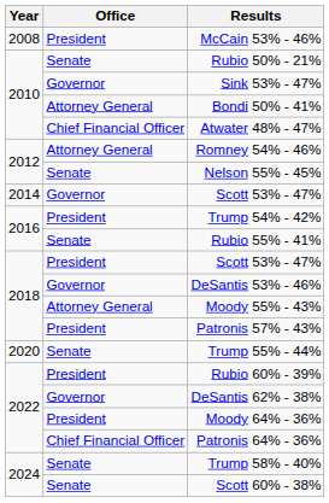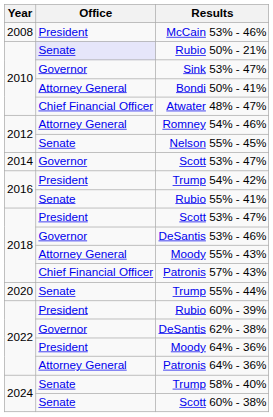Rubio 50% - 21% | Office: no background -> lavender background
Patronis 57% - 43% | Office: President -> Chief Financial Officer
Patronis 64% - 36% | Office: Chief Financial Officer -> Attorney General
